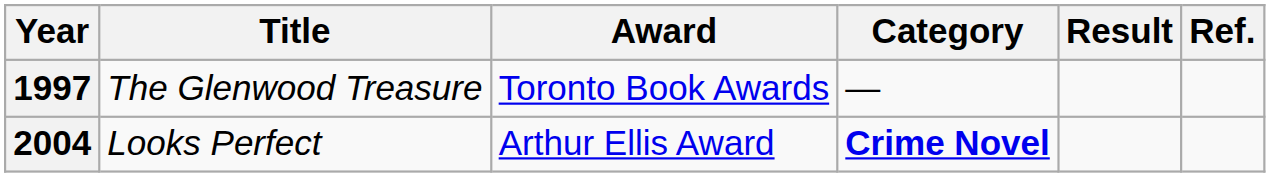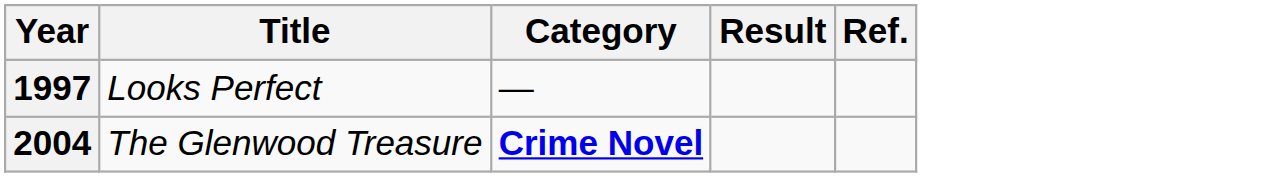- column: Award | Toronto Book Awards | Arthur Ellis Award
1997 | Title: The Glenwood Treasure -> Looks Perfect
2004 | Title: Looks Perfect -> The Glenwood Treasure
